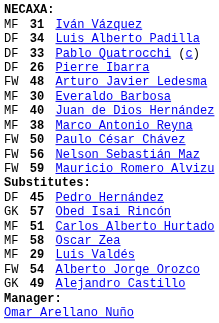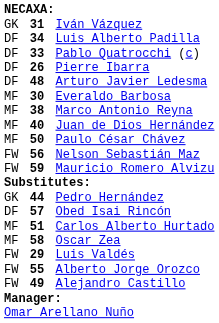Iván Vázquez | column 1: MF -> GK
Arturo Javier Ledesma | column 1: FW -> DF
rows swapped: Marco Antonio Reyna <-> Juan de Dios Hernández
Paulo César Chávez | column 1: FW -> MF
Pedro Hernández | column 1: DF -> GK
Pedro Hernández | column 2: 45 -> 44
Obed Isai Rincón | column 1: GK -> DF
Luis Valdés | column 1: MF -> FW
Alberto Jorge Orozco | column 2: 54 -> 55
Alejandro Castillo | column 1: GK -> FW
